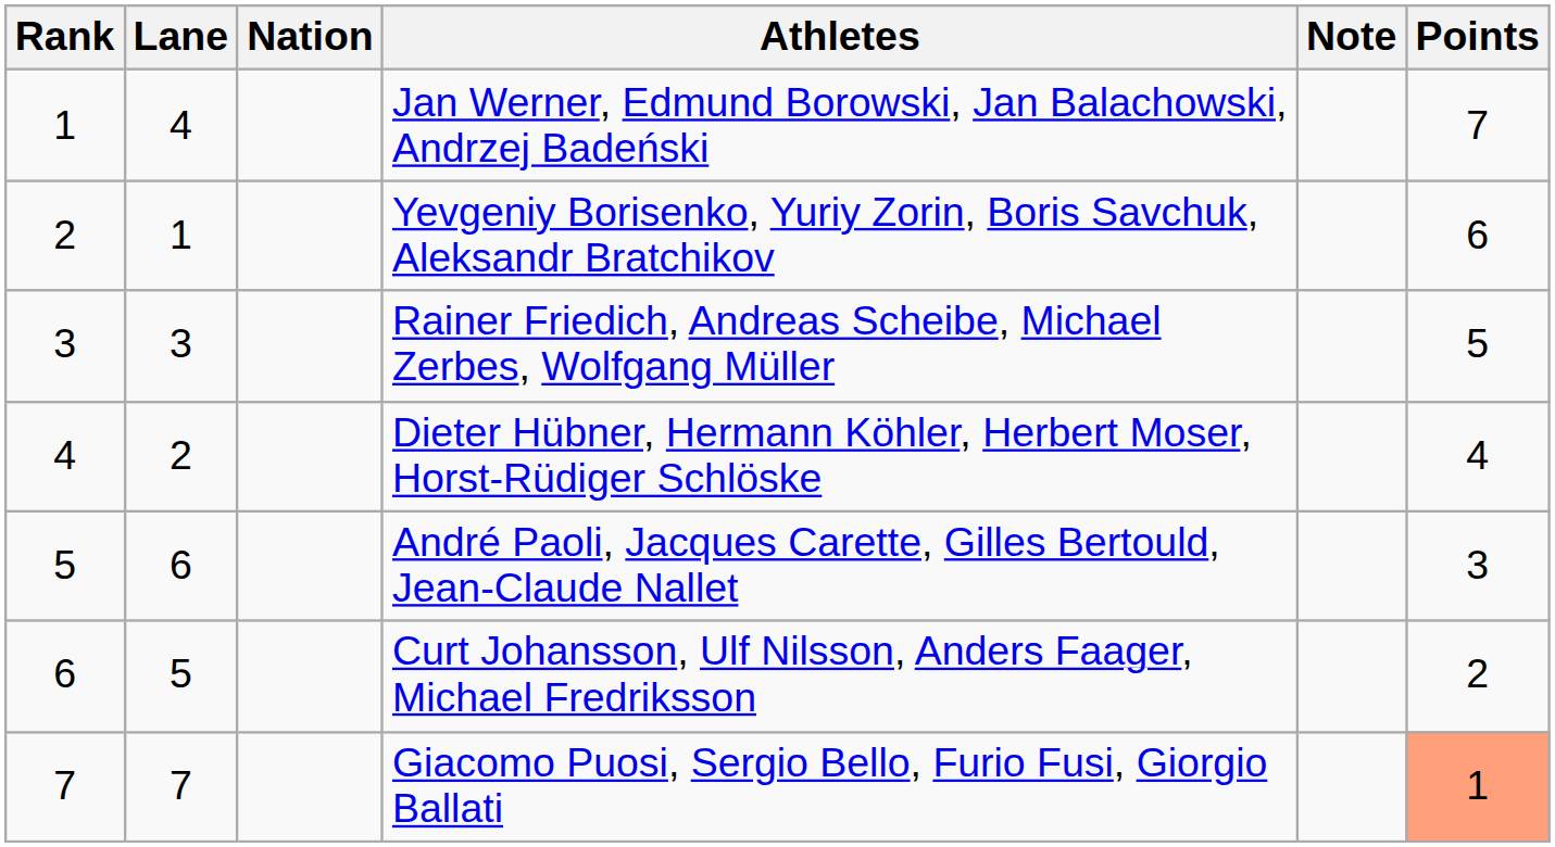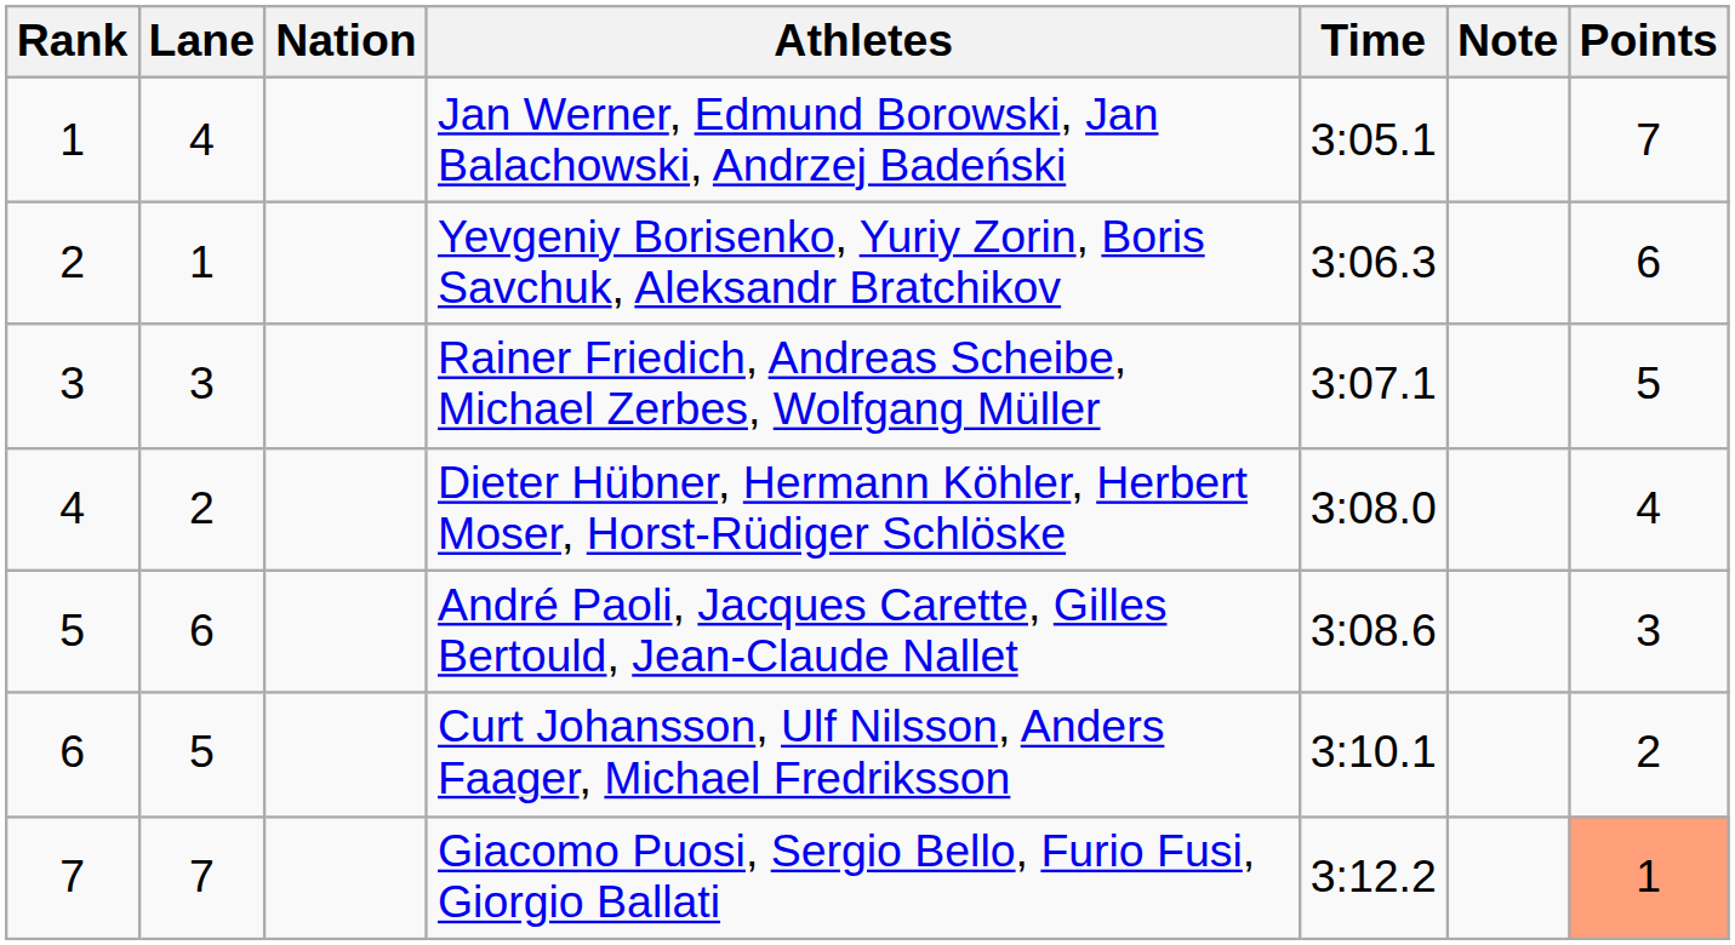+ column: Time | 3:05.1 | 3:06.3 | 3:07.1 | 3:08.0 | 3:08.6 | 3:10.1 | 3:12.2
